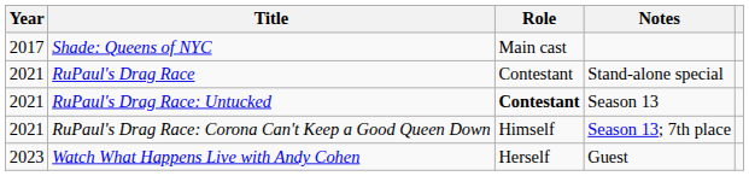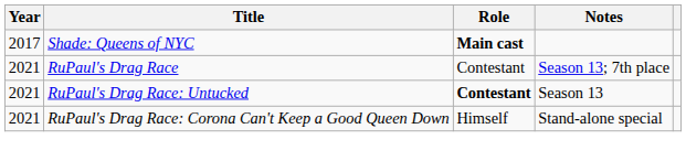Shade: Queens of NYC | Role: normal -> bold
RuPaul's Drag Race | Notes: Stand-alone special -> Season 13; 7th place
RuPaul's Drag Race: Corona Can't Keep a Good Queen Down | Notes: Season 13; 7th place -> Stand-alone special
- row: 2023 | Watch What Happens Live with Andy Cohen | Herself | Guest
